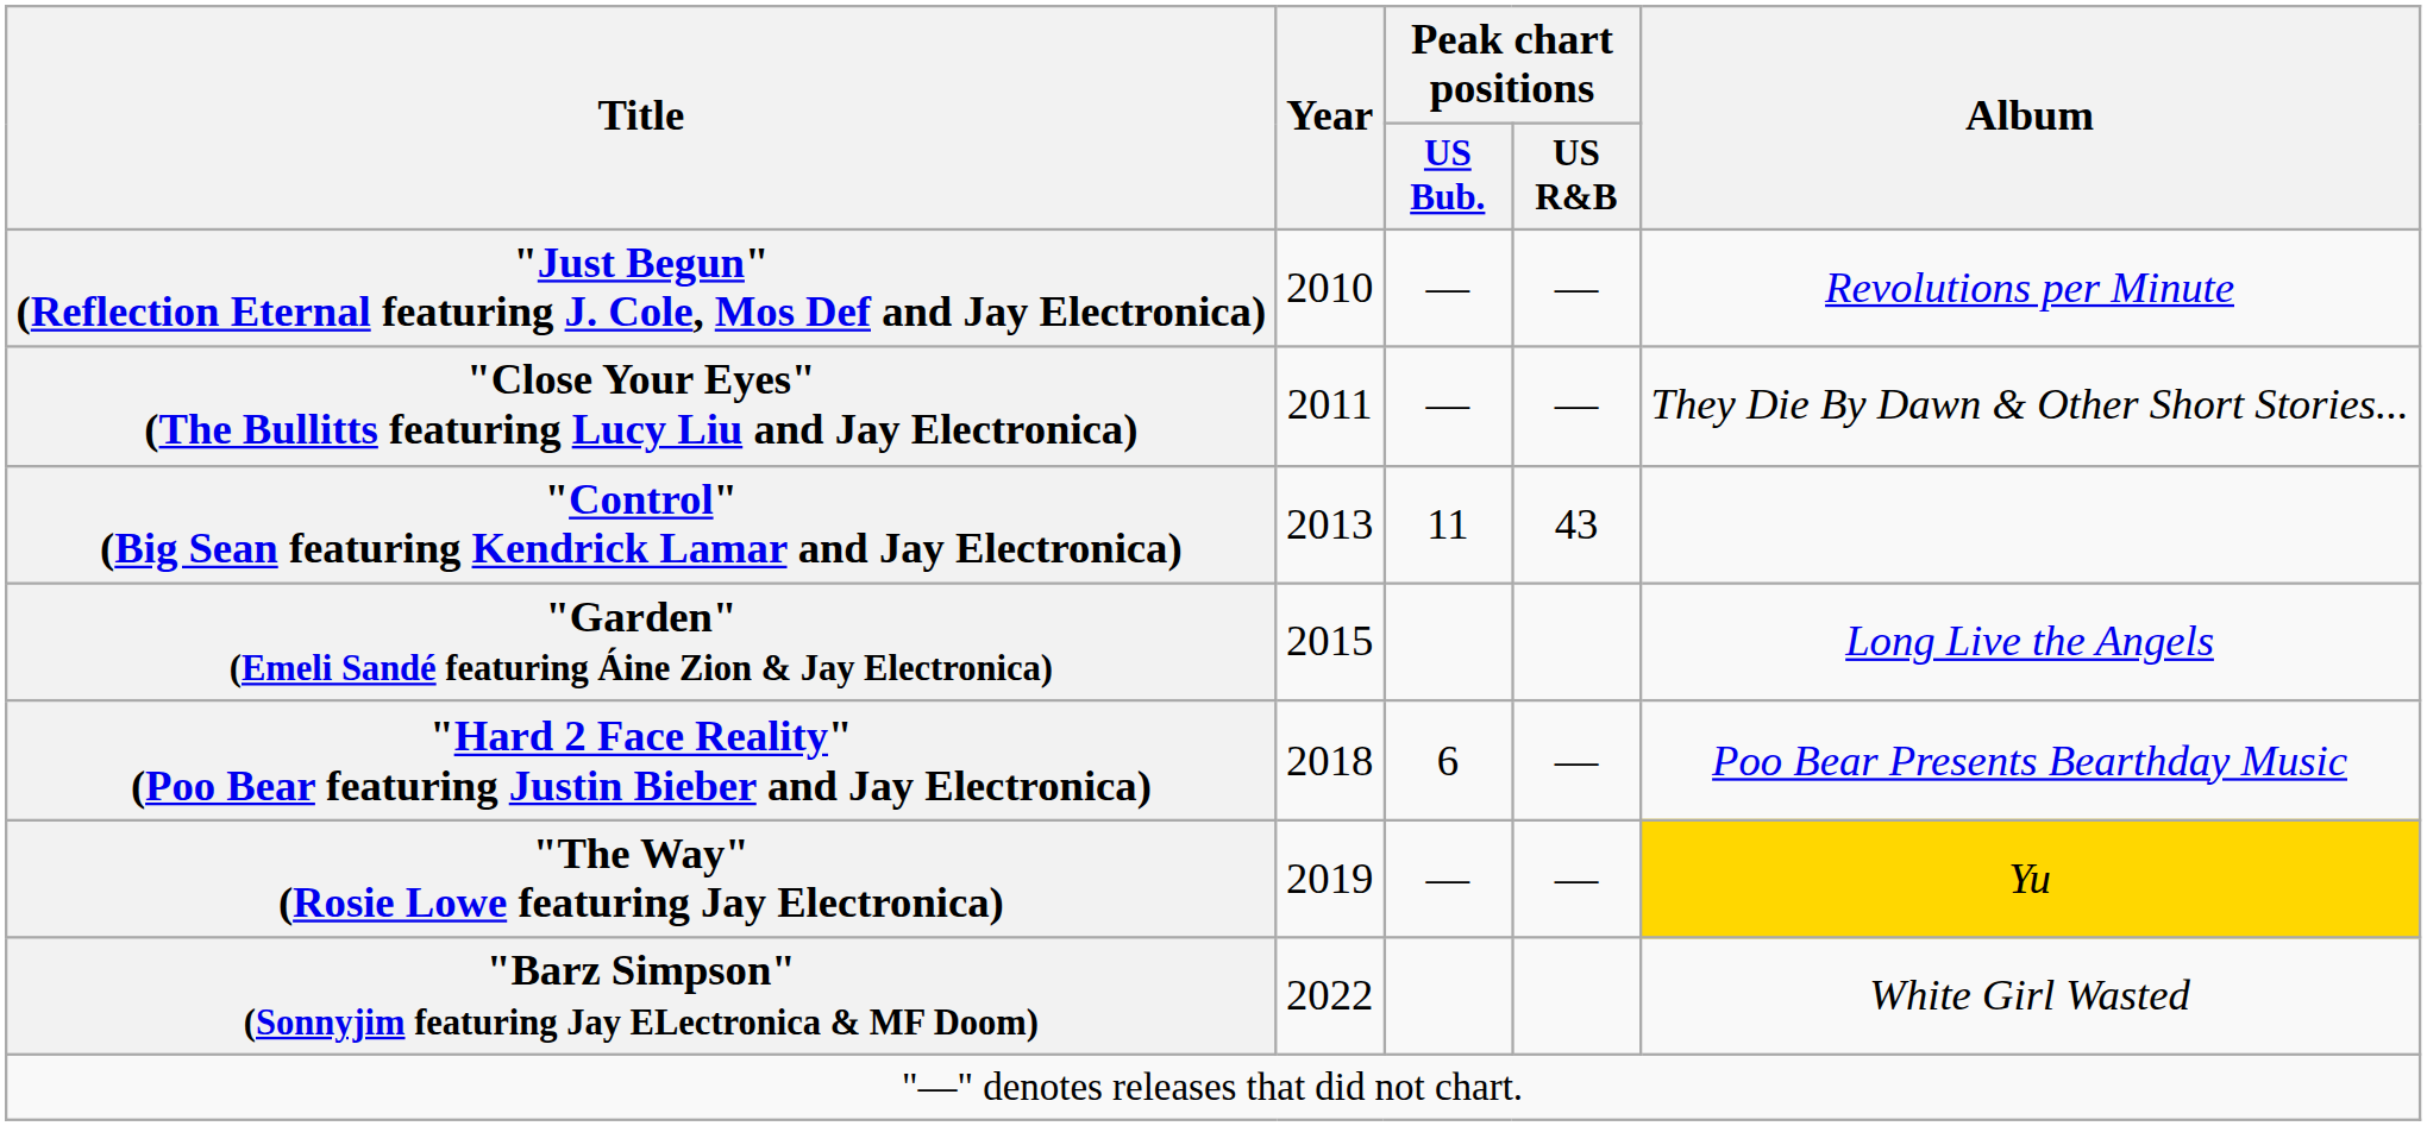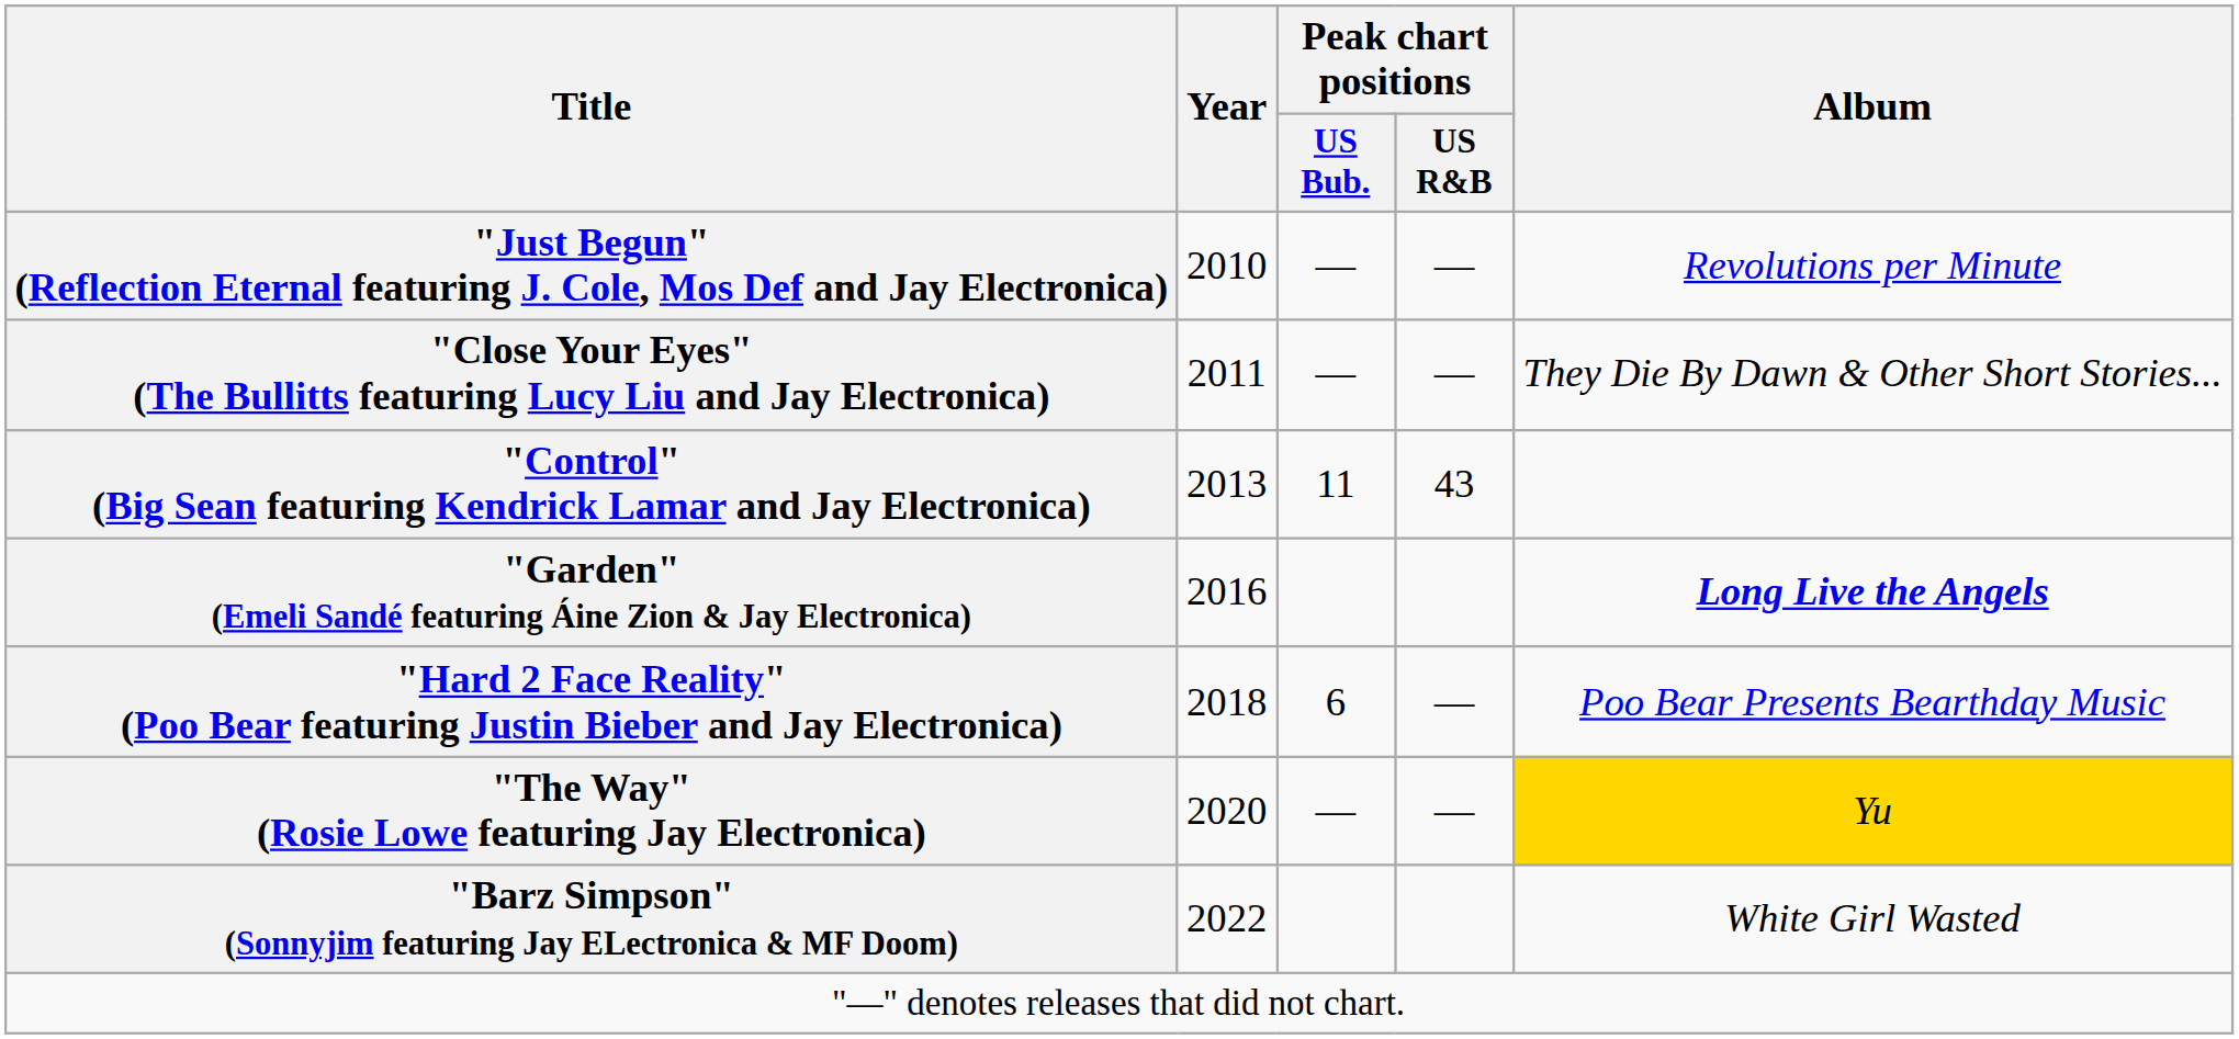"Garden" (Emeli Sandé featuring Áine Zion & Jay Electronica) | Year: 2015 -> 2016
"Garden" (Emeli Sandé featuring Áine Zion & Jay Electronica) | Album: normal -> bold
"The Way" (Rosie Lowe featuring Jay Electronica) | Year: 2019 -> 2020
